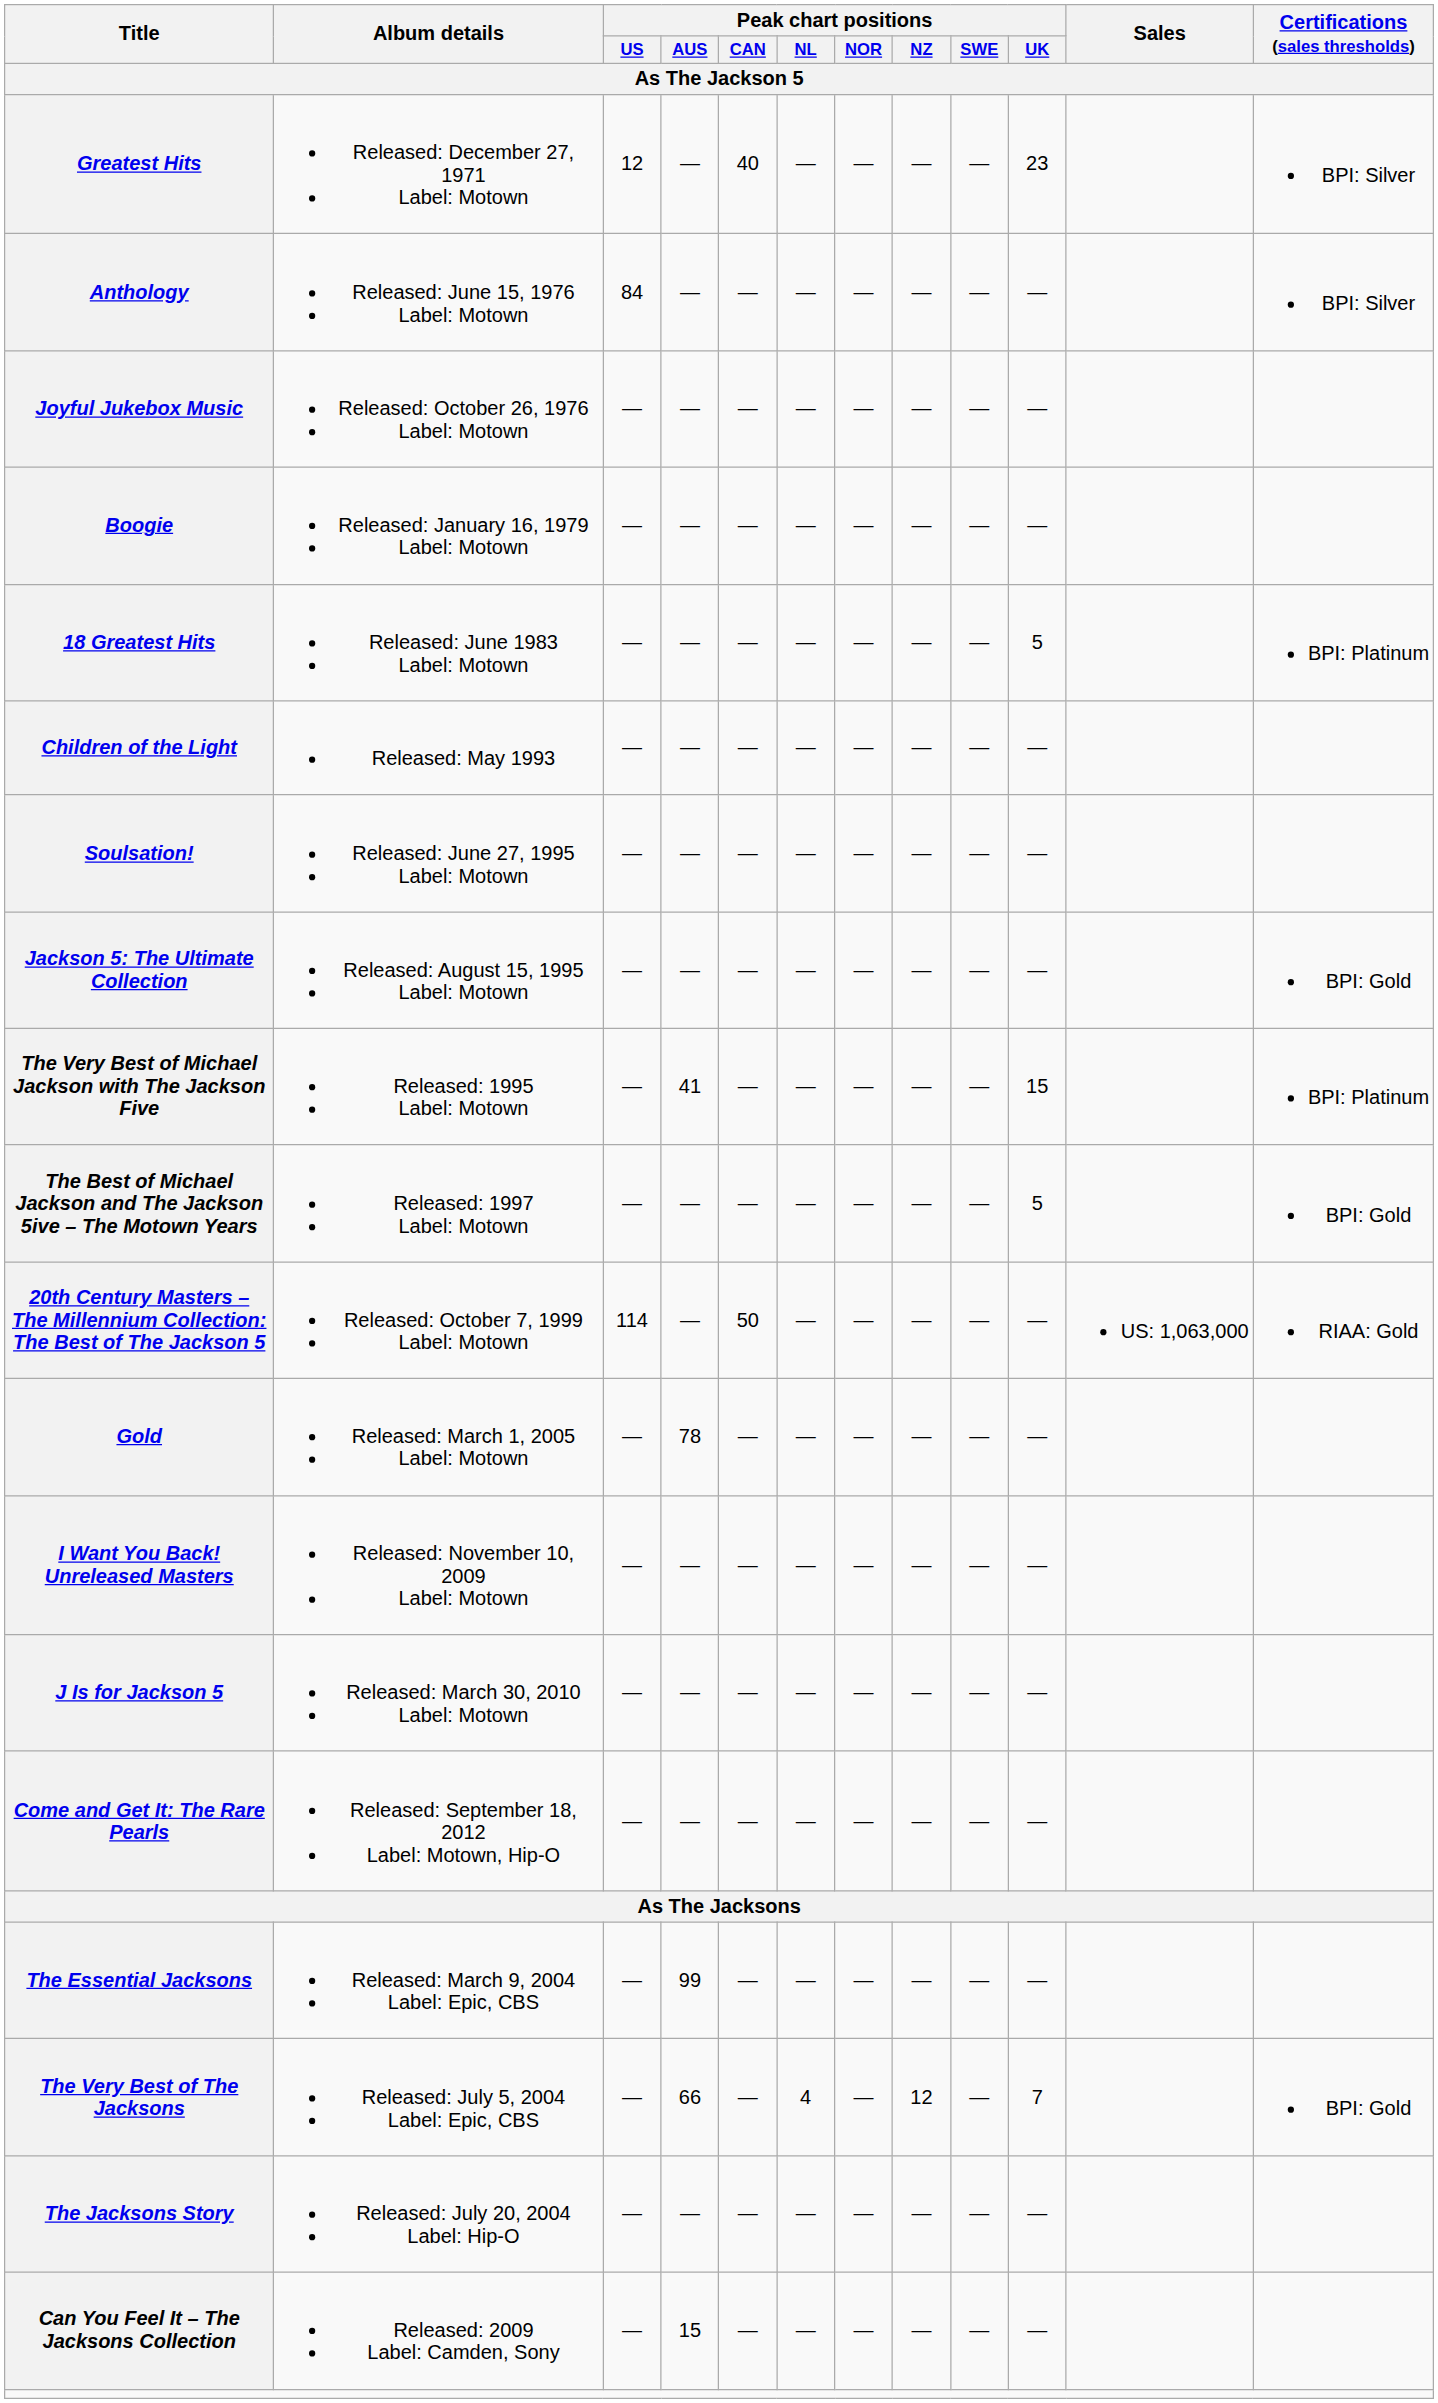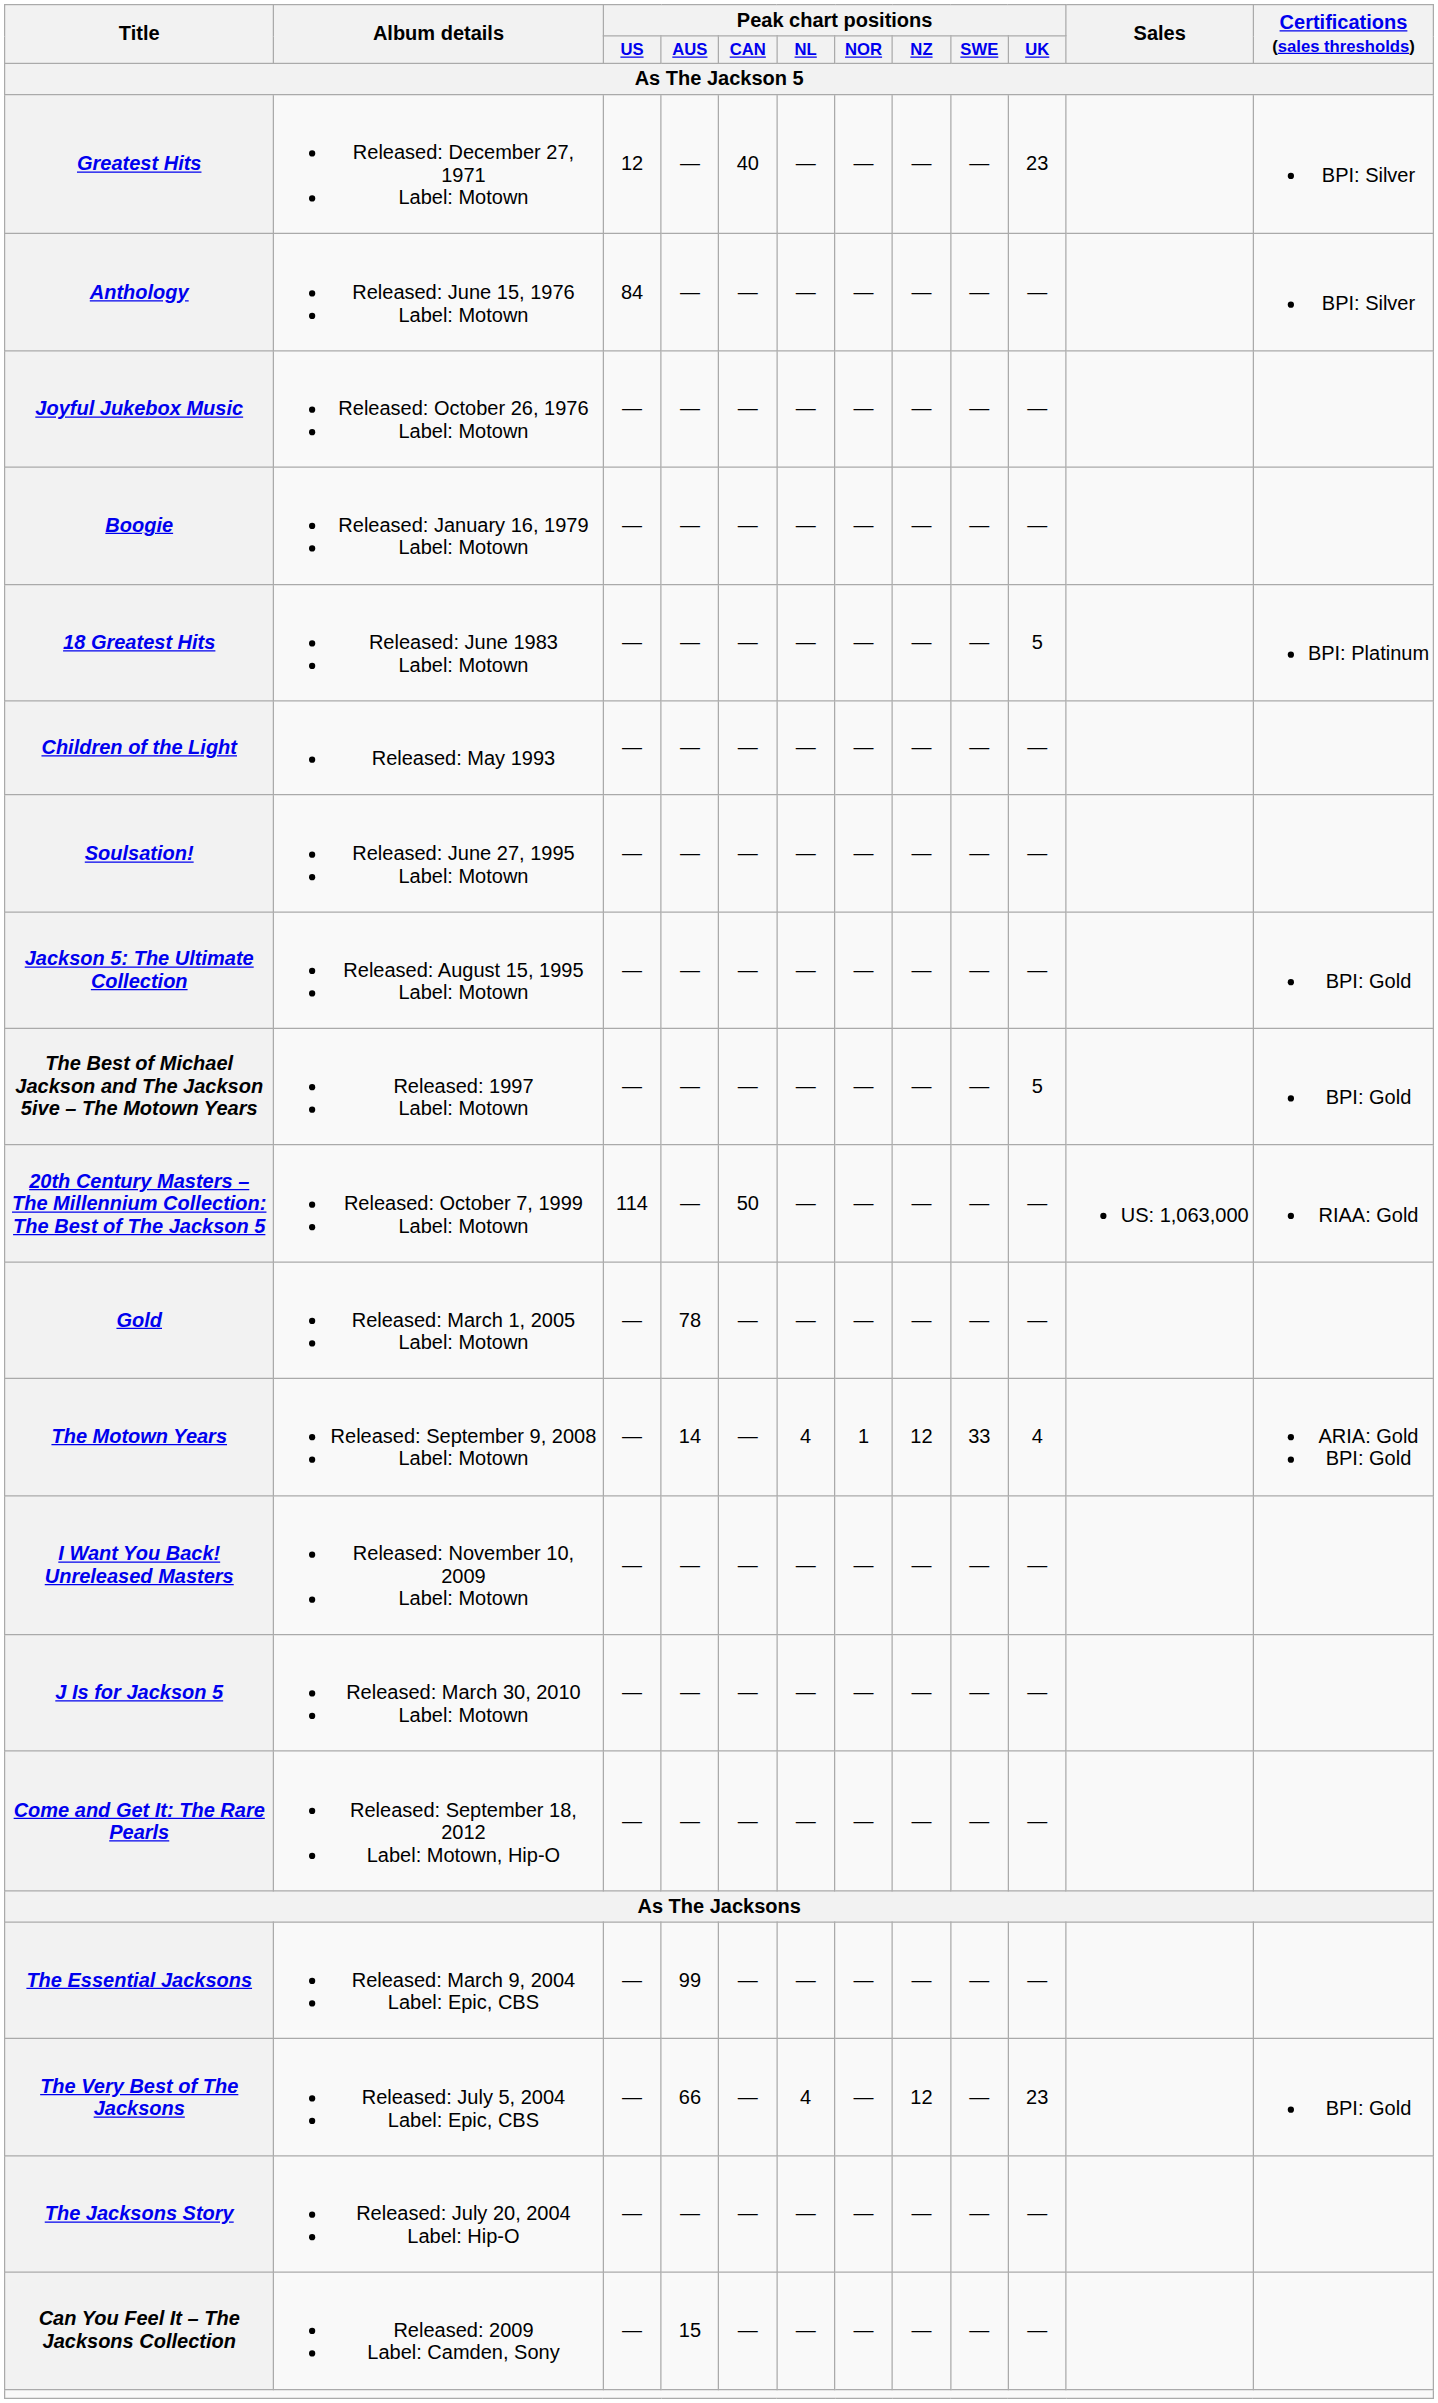- row: The Very Best of Michael Jackson with The Jackson Five | Released: 1995 Label: Motown | — | 41 | — | — | — | — | — | 15 | BPI: Platinum
+ row: The Motown Years | Released: September 9, 2008 Label: Motown | — | 14 | — | 4 | 1 | 12 | 33 | 4 | ARIA: Gold BPI: Gold
The Very Best of The Jacksons | Peak chart positions / UK: 7 -> 23
